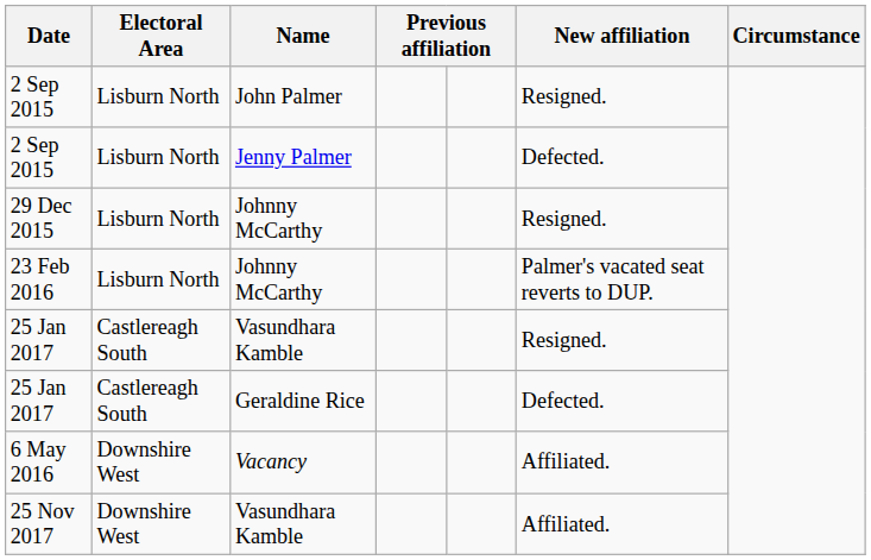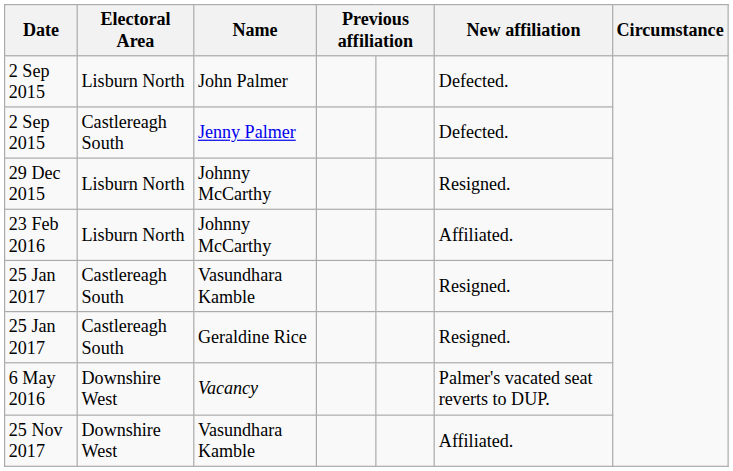2 Sep 2015 / John Palmer | column 6: Resigned. -> Defected.
2 Sep 2015 / Jenny Palmer | Electoral Area: Lisburn North -> Castlereagh South
23 Feb 2016 | column 6: Palmer's vacated seat reverts to DUP. -> Affiliated.
25 Jan 2017 / Geraldine Rice | column 6: Defected. -> Resigned.
6 May 2016 | column 6: Affiliated. -> Palmer's vacated seat reverts to DUP.
